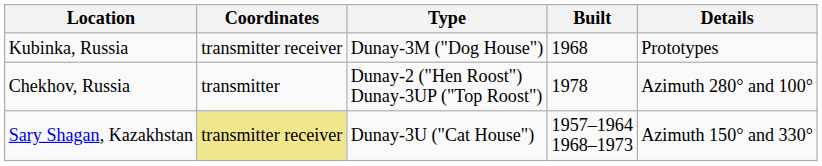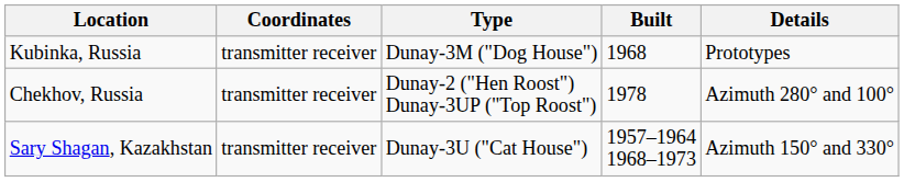Chekhov, Russia | Coordinates: transmitter -> transmitter receiver
Sary Shagan, Kazakhstan | Coordinates: khaki background -> no background
